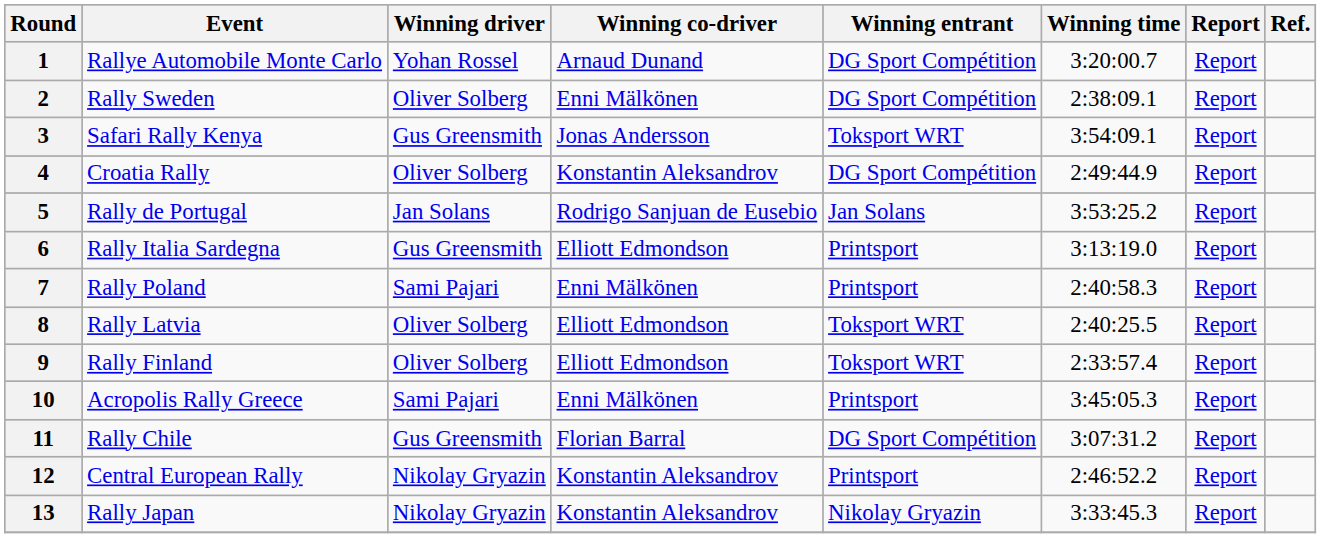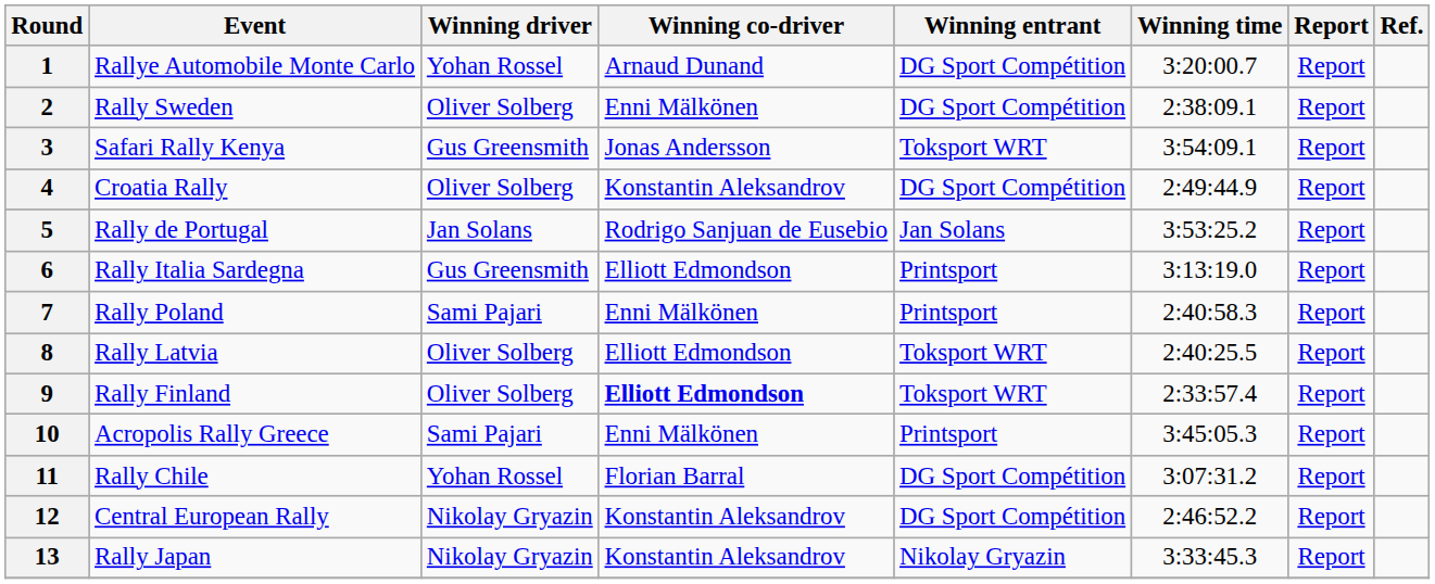9 | Winning co-driver: normal -> bold
11 | Winning driver: Gus Greensmith -> Yohan Rossel
12 | Winning entrant: Printsport -> DG Sport Compétition
